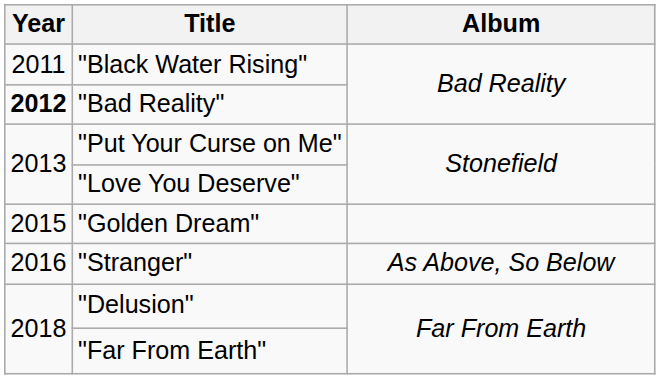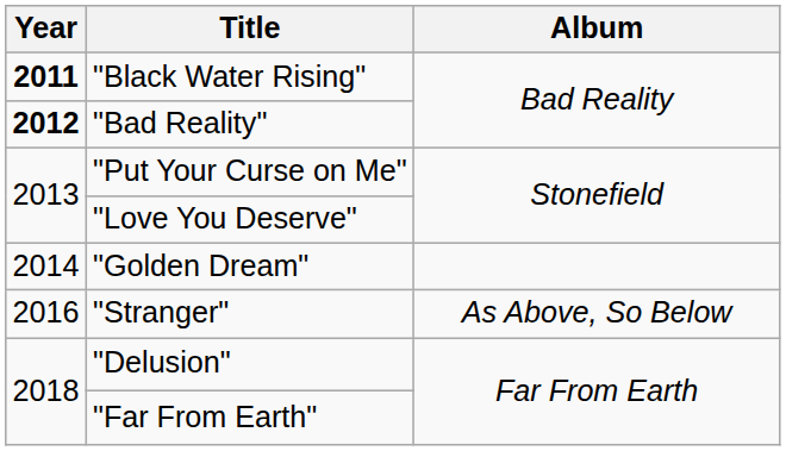"Black Water Rising" | Year: normal -> bold
"Golden Dream" | Year: 2015 -> 2014
